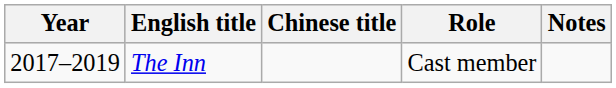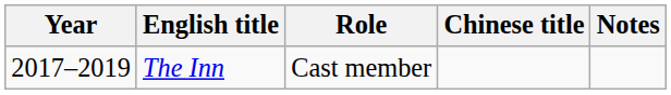columns swapped: Chinese title <-> Role
